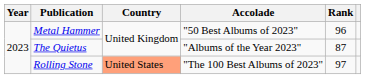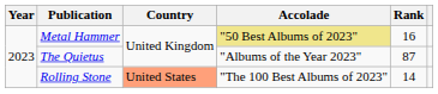Metal Hammer | Accolade: no background -> khaki background
Metal Hammer | Rank: 96 -> 16
Rolling Stone | Rank: 97 -> 14
